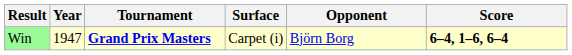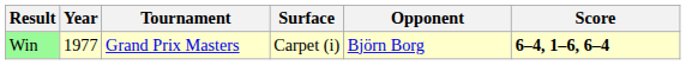Win | Year: 1947 -> 1977
Win | Tournament: bold -> normal
